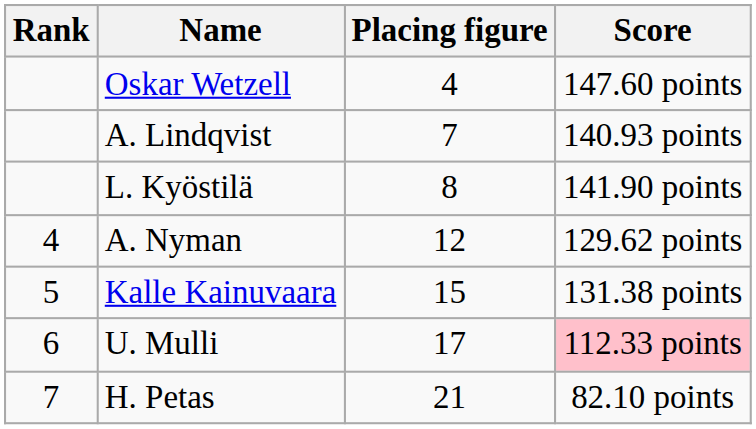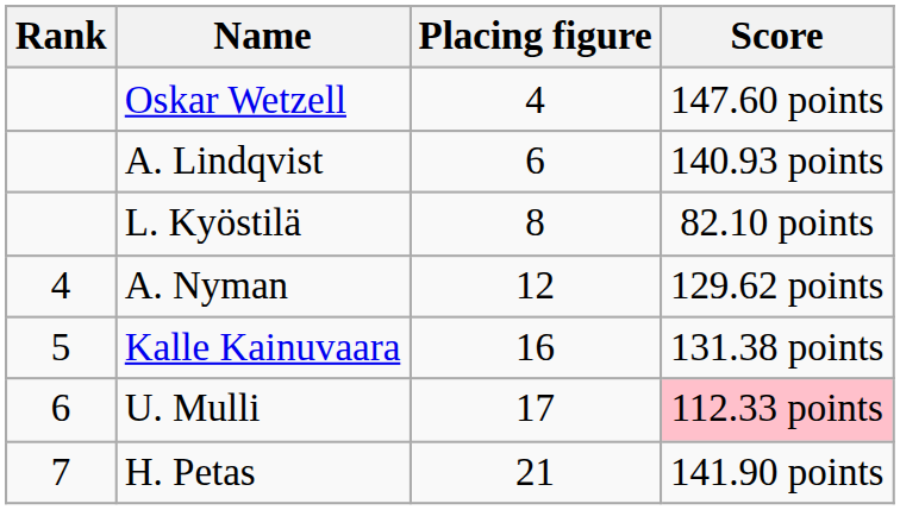A. Lindqvist | Placing figure: 7 -> 6
L. Kyöstilä | Score: 141.90 points -> 82.10 points
Kalle Kainuvaara | Placing figure: 15 -> 16
H. Petas | Score: 82.10 points -> 141.90 points
